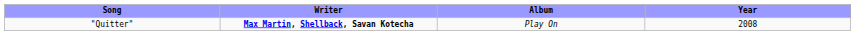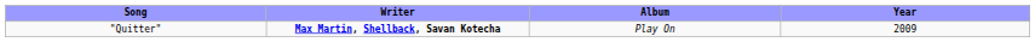"Quitter" | Year: 2008 -> 2009
